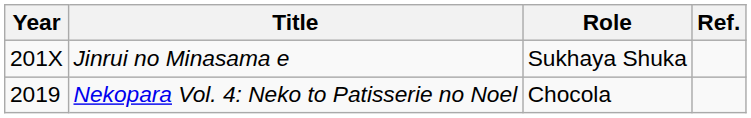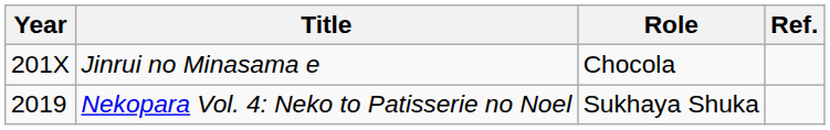Jinrui no Minasama e | Role: Sukhaya Shuka -> Chocola
Nekopara Vol. 4: Neko to Patisserie no Noel | Role: Chocola -> Sukhaya Shuka
